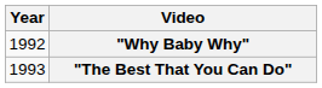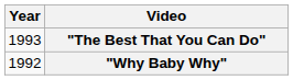rows swapped: "Why Baby Why" <-> "The Best That You Can Do"
